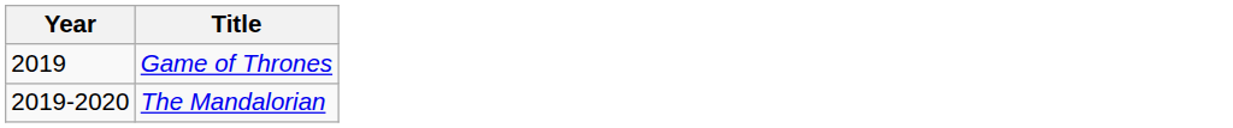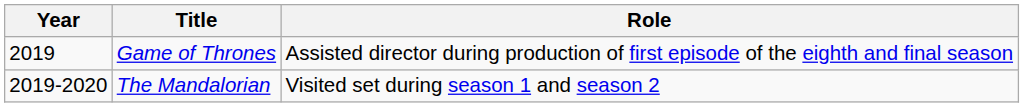+ column: Role | Assisted director during production of first episode of the eighth and final season | Visited set during season 1 and season 2
